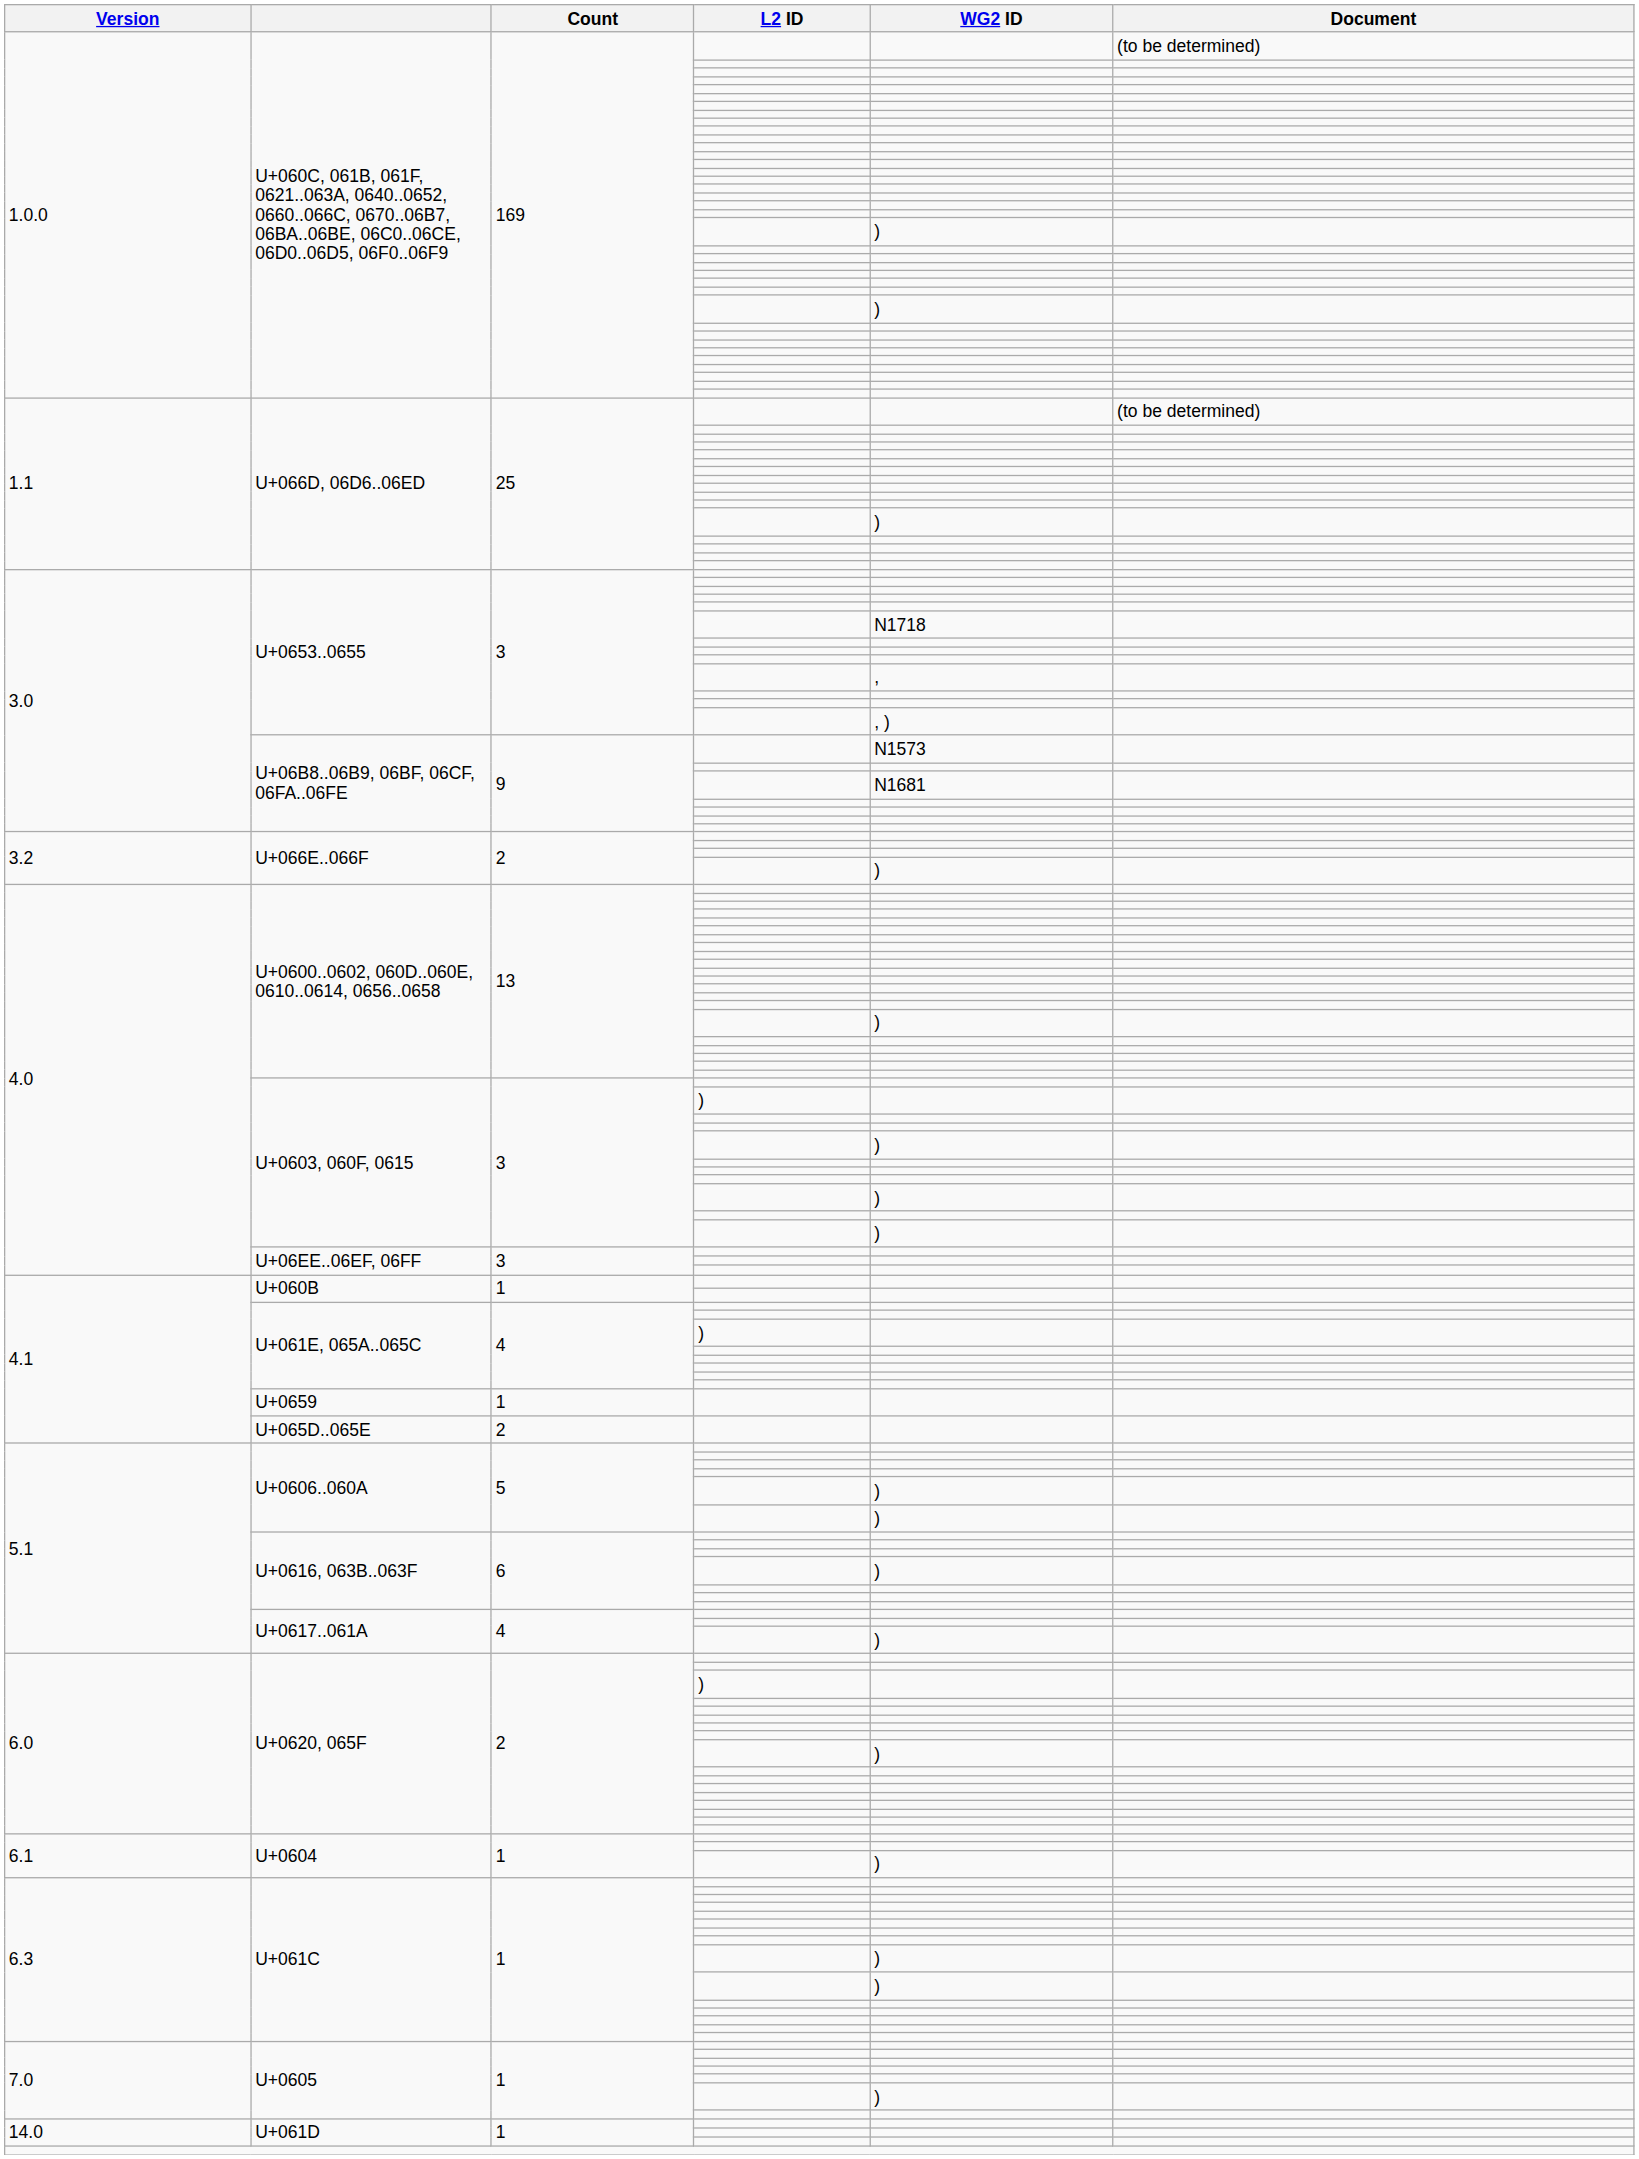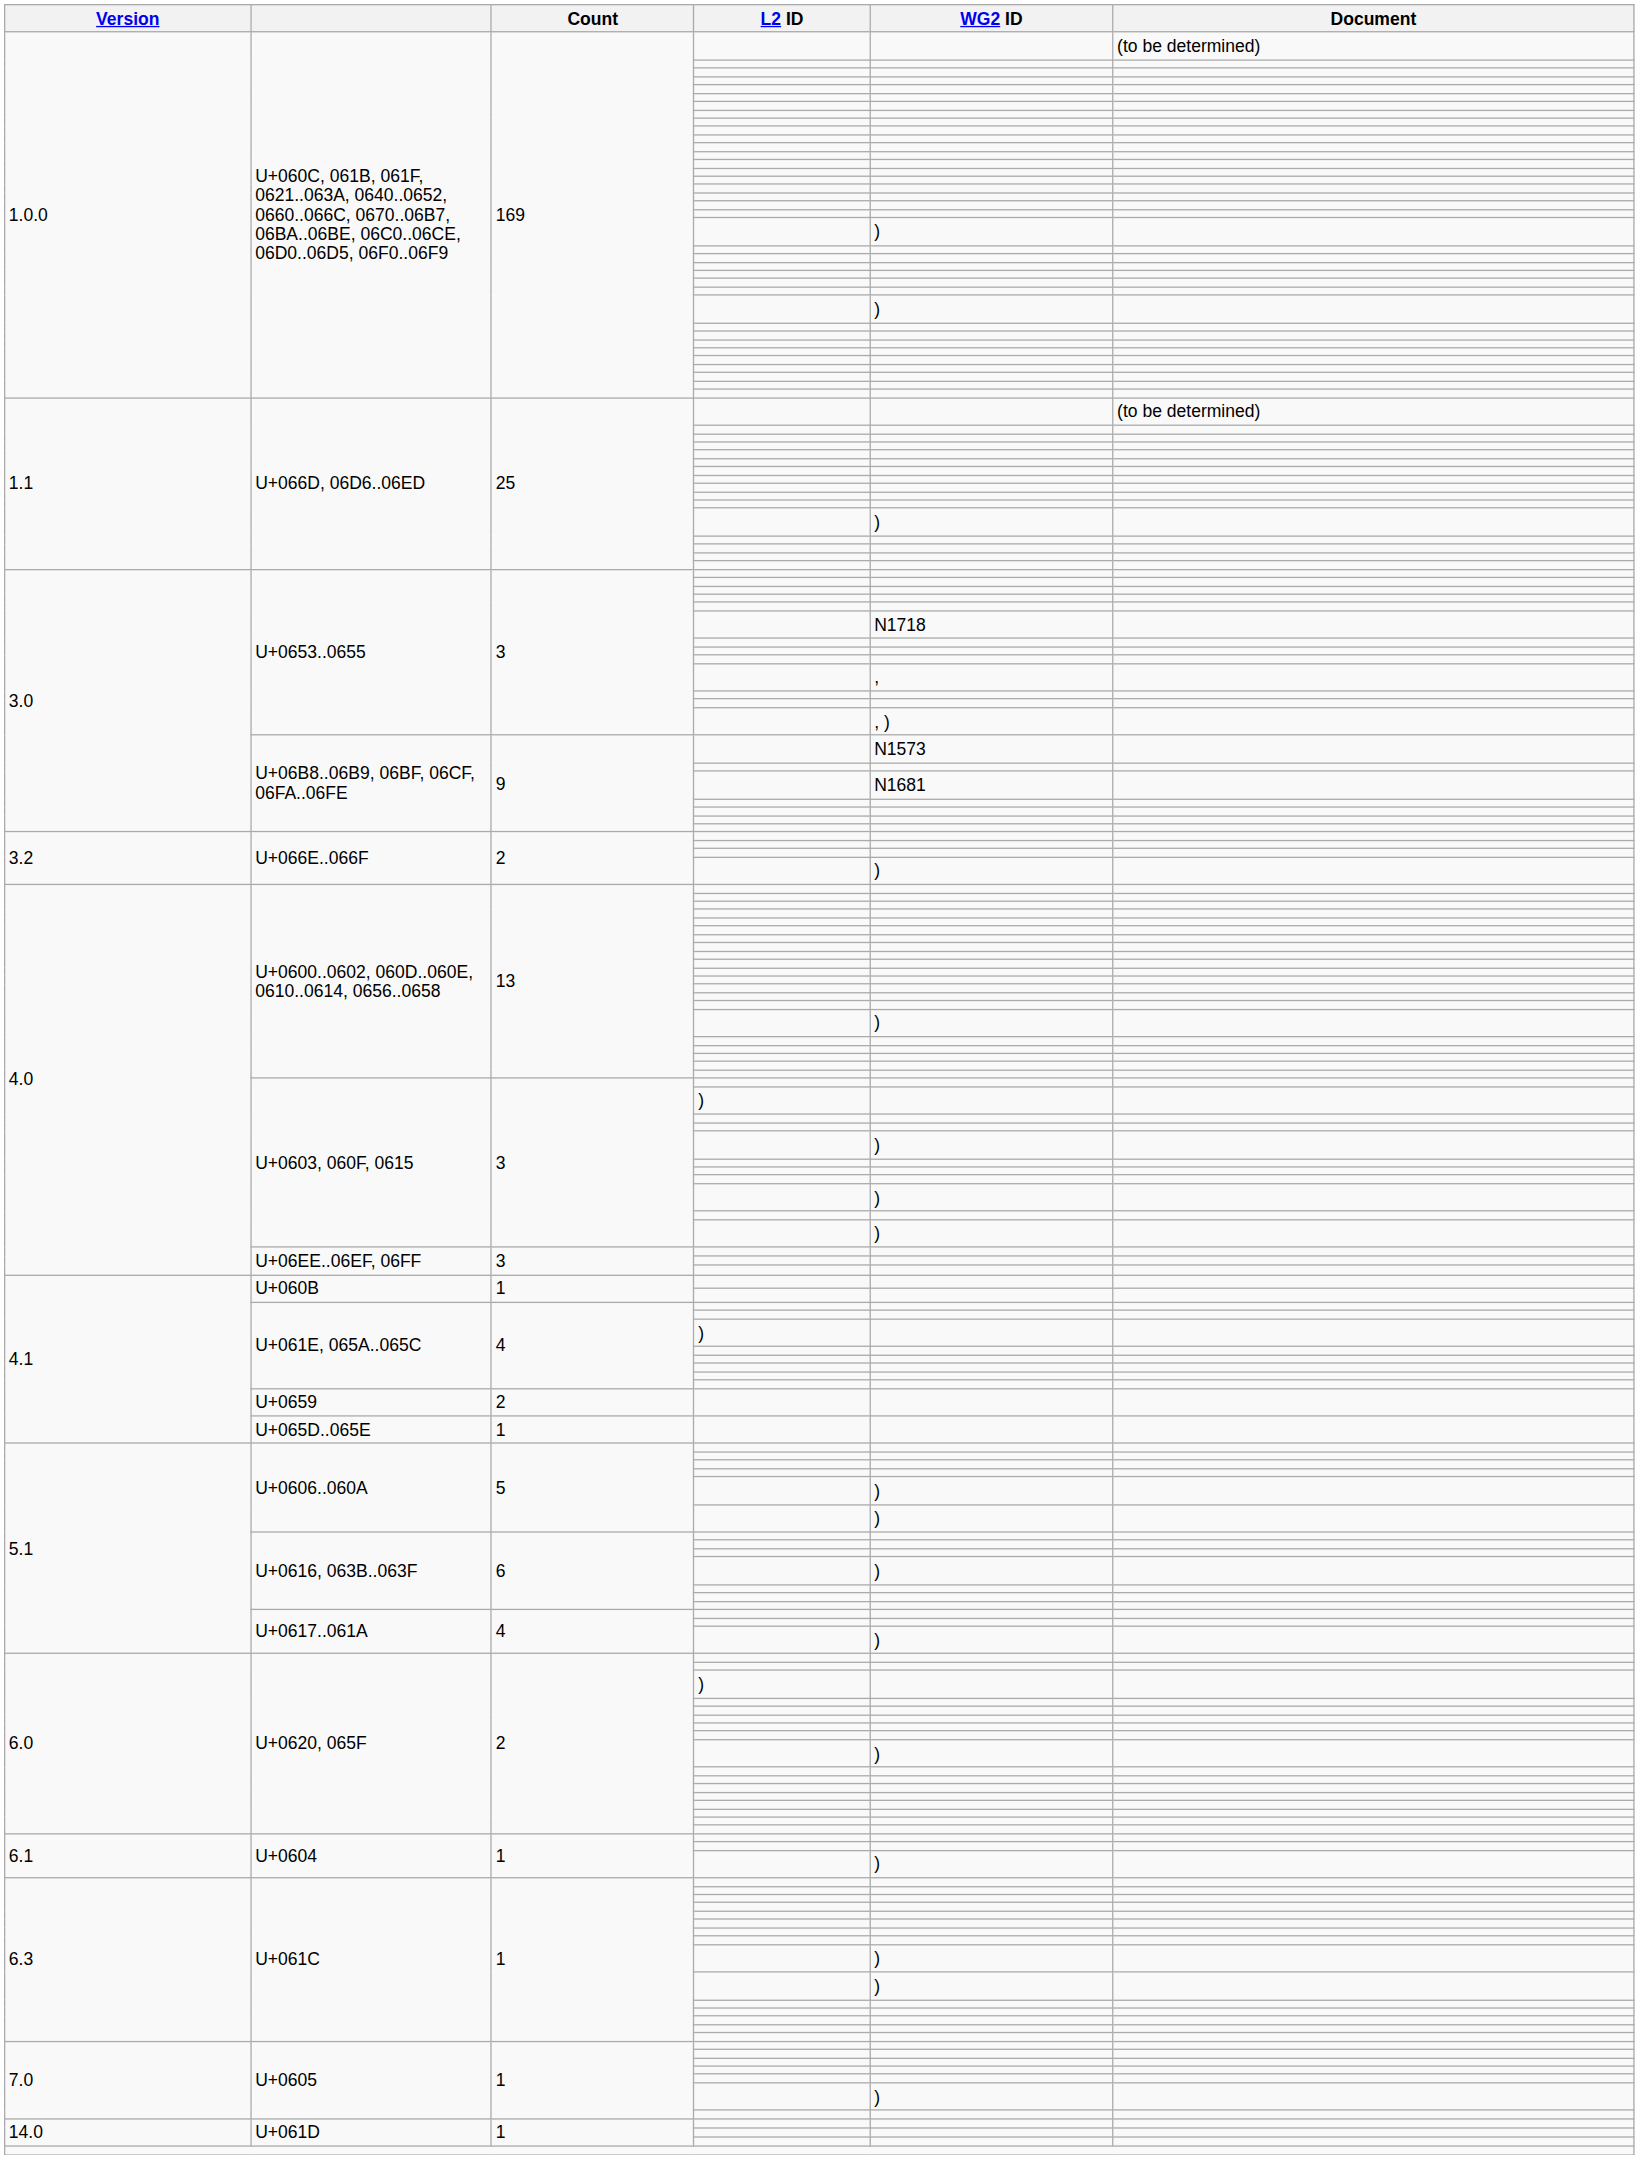U+0659 | Count: 1 -> 2
U+065D..065E | Count: 2 -> 1
